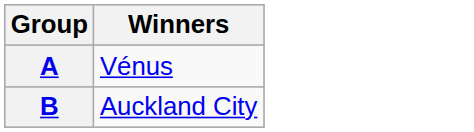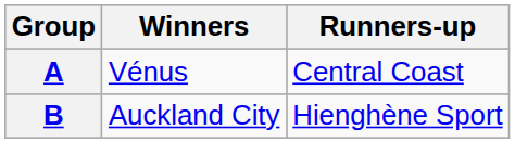+ column: Runners-up | Central Coast | Hienghène Sport
